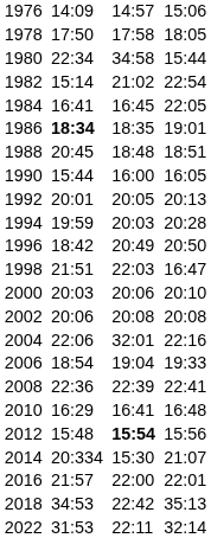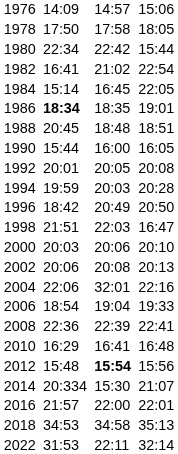1980 | column 5: 34:58 -> 22:42
1982 | column 3: 15:14 -> 16:41
1984 | column 3: 16:41 -> 15:14
1992 | column 7: 20:13 -> 20:08
2002 | column 7: 20:08 -> 20:13
2018 | column 5: 22:42 -> 34:58
